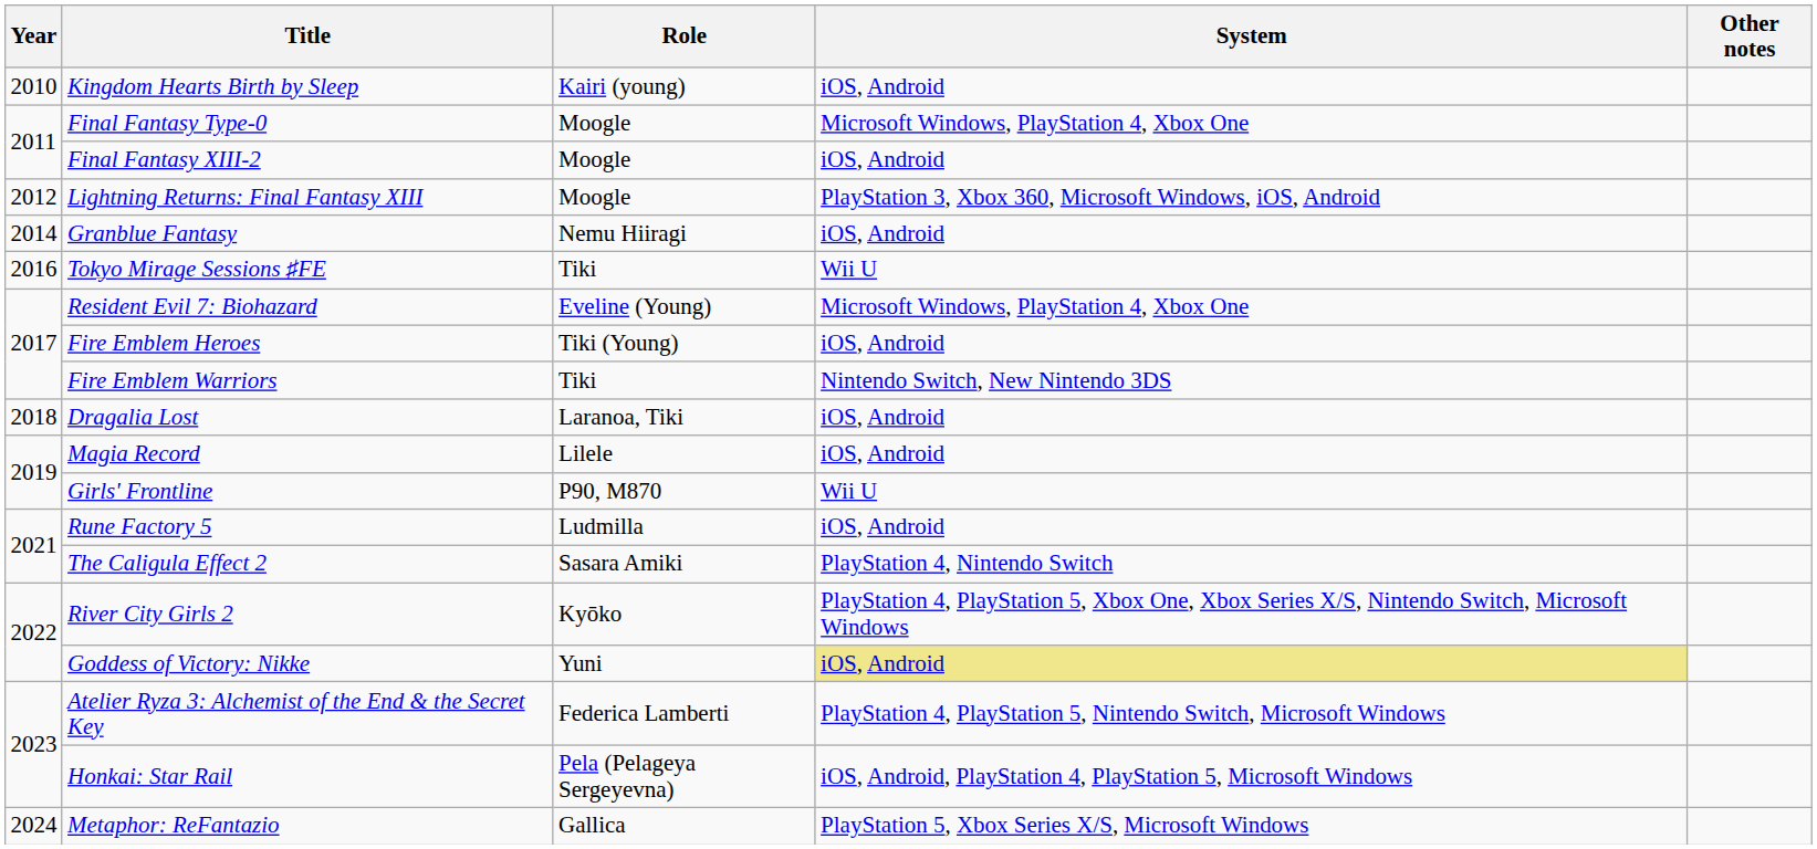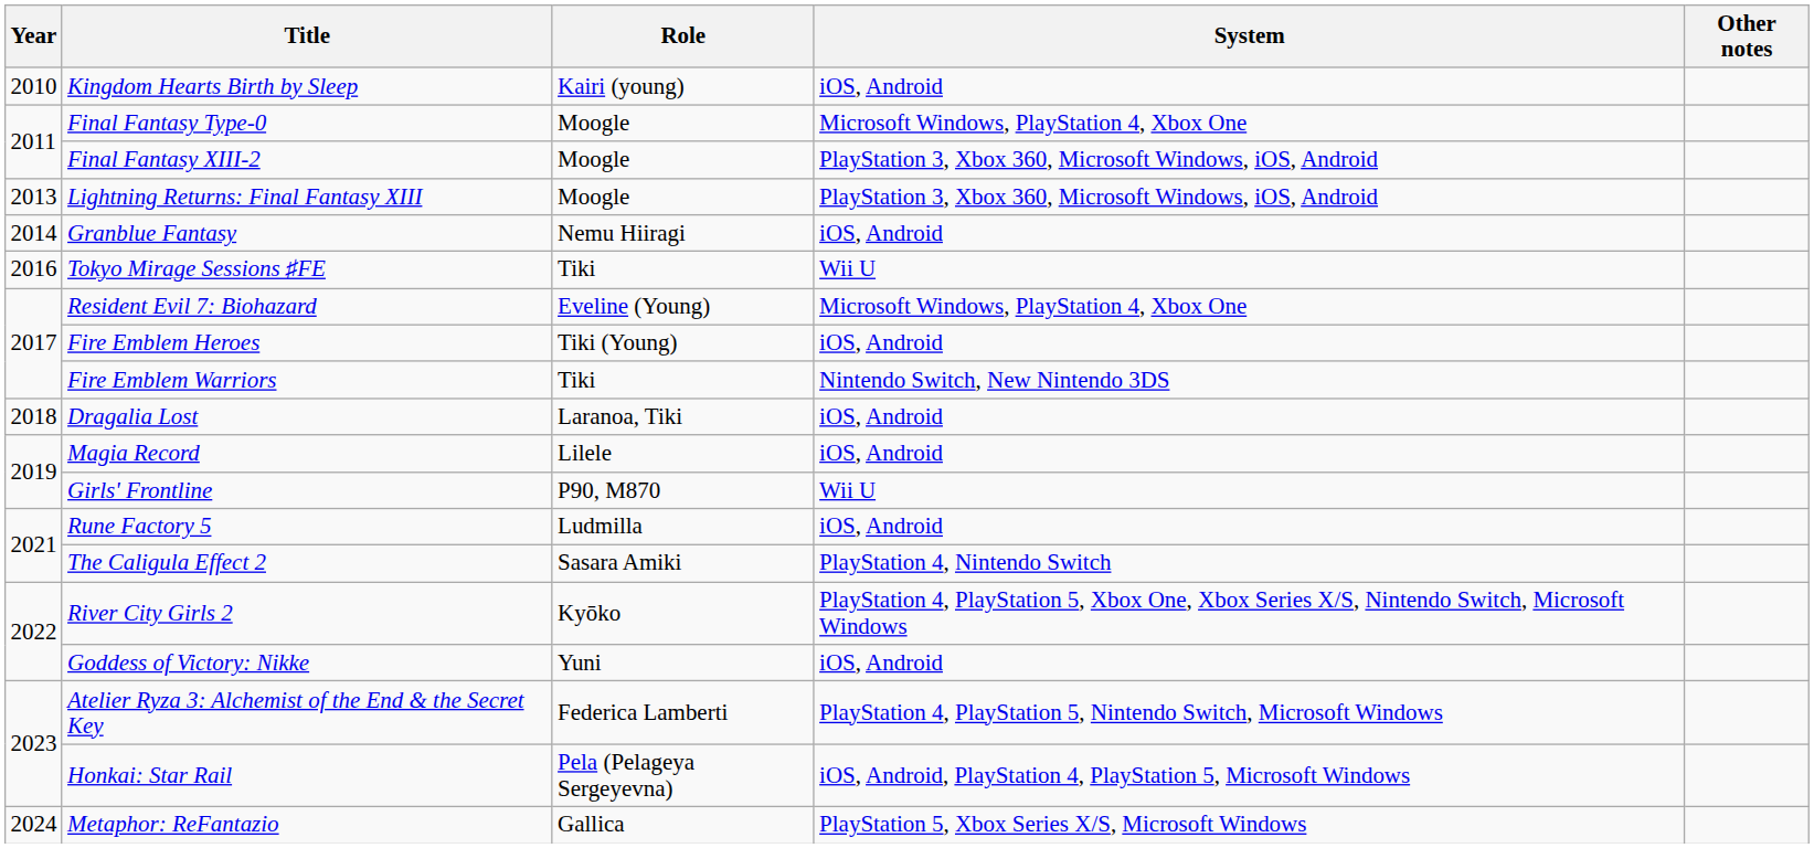Final Fantasy XIII-2 | System: iOS, Android -> PlayStation 3, Xbox 360, Microsoft Windows, iOS, Android
Lightning Returns: Final Fantasy XIII | Year: 2012 -> 2013
Goddess of Victory: Nikke | System: khaki background -> no background
